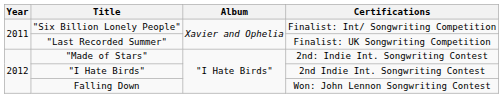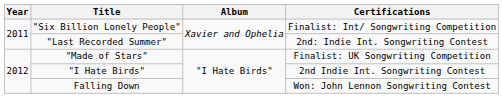"Last Recorded Summer" | Certifications: Finalist: UK Songwriting Competition -> 2nd: Indie Int. Songwriting Contest
"Made of Stars" | Certifications: 2nd: Indie Int. Songwriting Contest -> Finalist: UK Songwriting Competition
